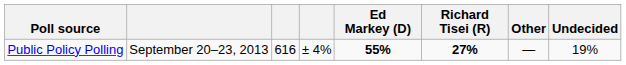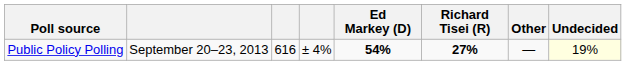Public Policy Polling | Ed Markey (D): 55% -> 54%
Public Policy Polling | Undecided: no background -> lightyellow background
